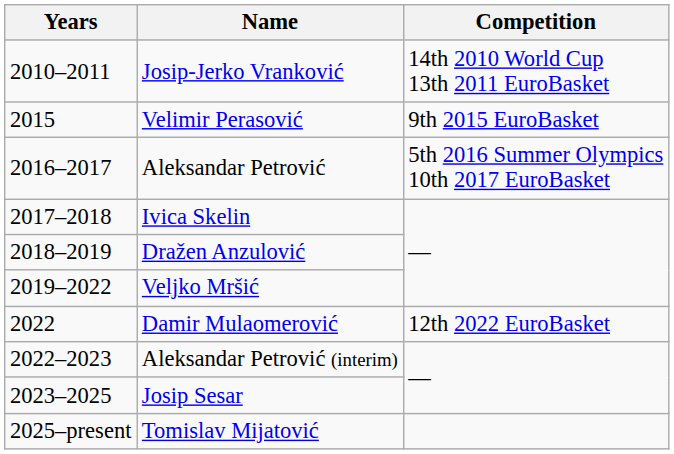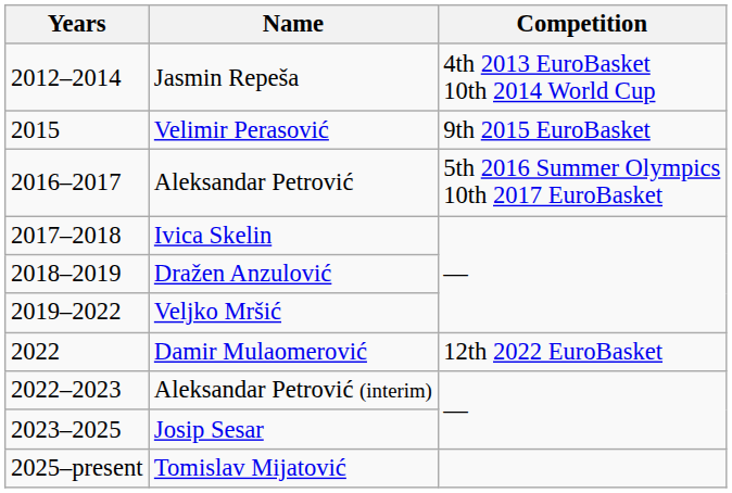- row: 2010–2011 | Josip-Jerko Vranković | 14th 2010 World Cup 13th 2011 EuroBasket
+ row: 2012–2014 | Jasmin Repeša | 4th 2013 EuroBasket 10th 2014 World Cup
